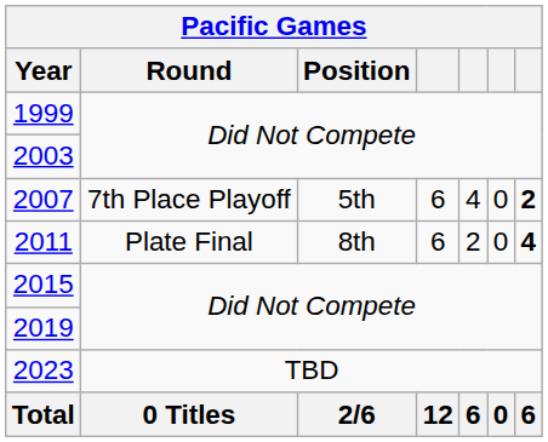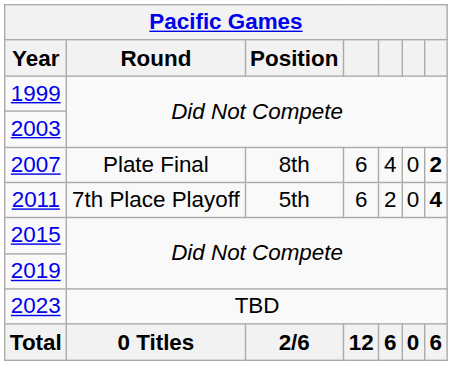2007 | Round: 7th Place Playoff -> Plate Final
2007 | Position: 5th -> 8th
2011 | Round: Plate Final -> 7th Place Playoff
2011 | Position: 8th -> 5th
